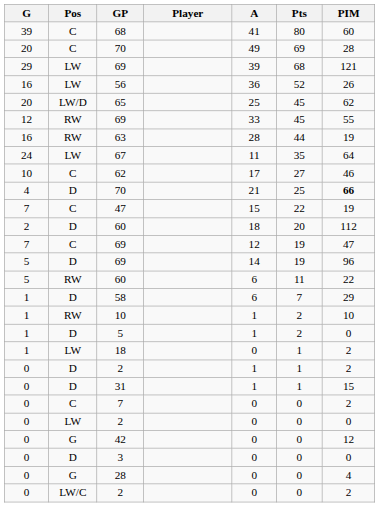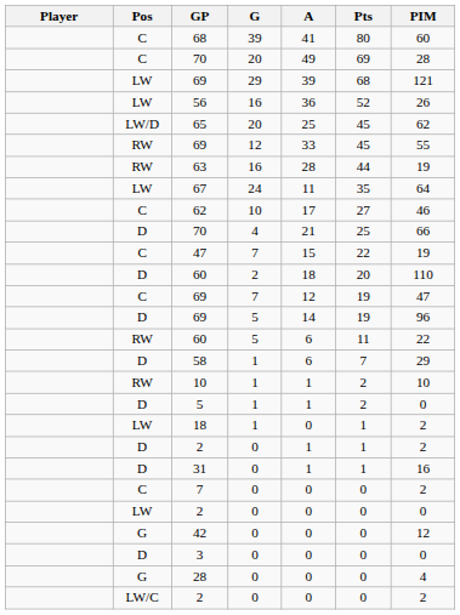columns swapped: Player <-> G
D / 70 | PIM: bold -> normal
D / 60 | PIM: 112 -> 110
31 | PIM: 15 -> 16
